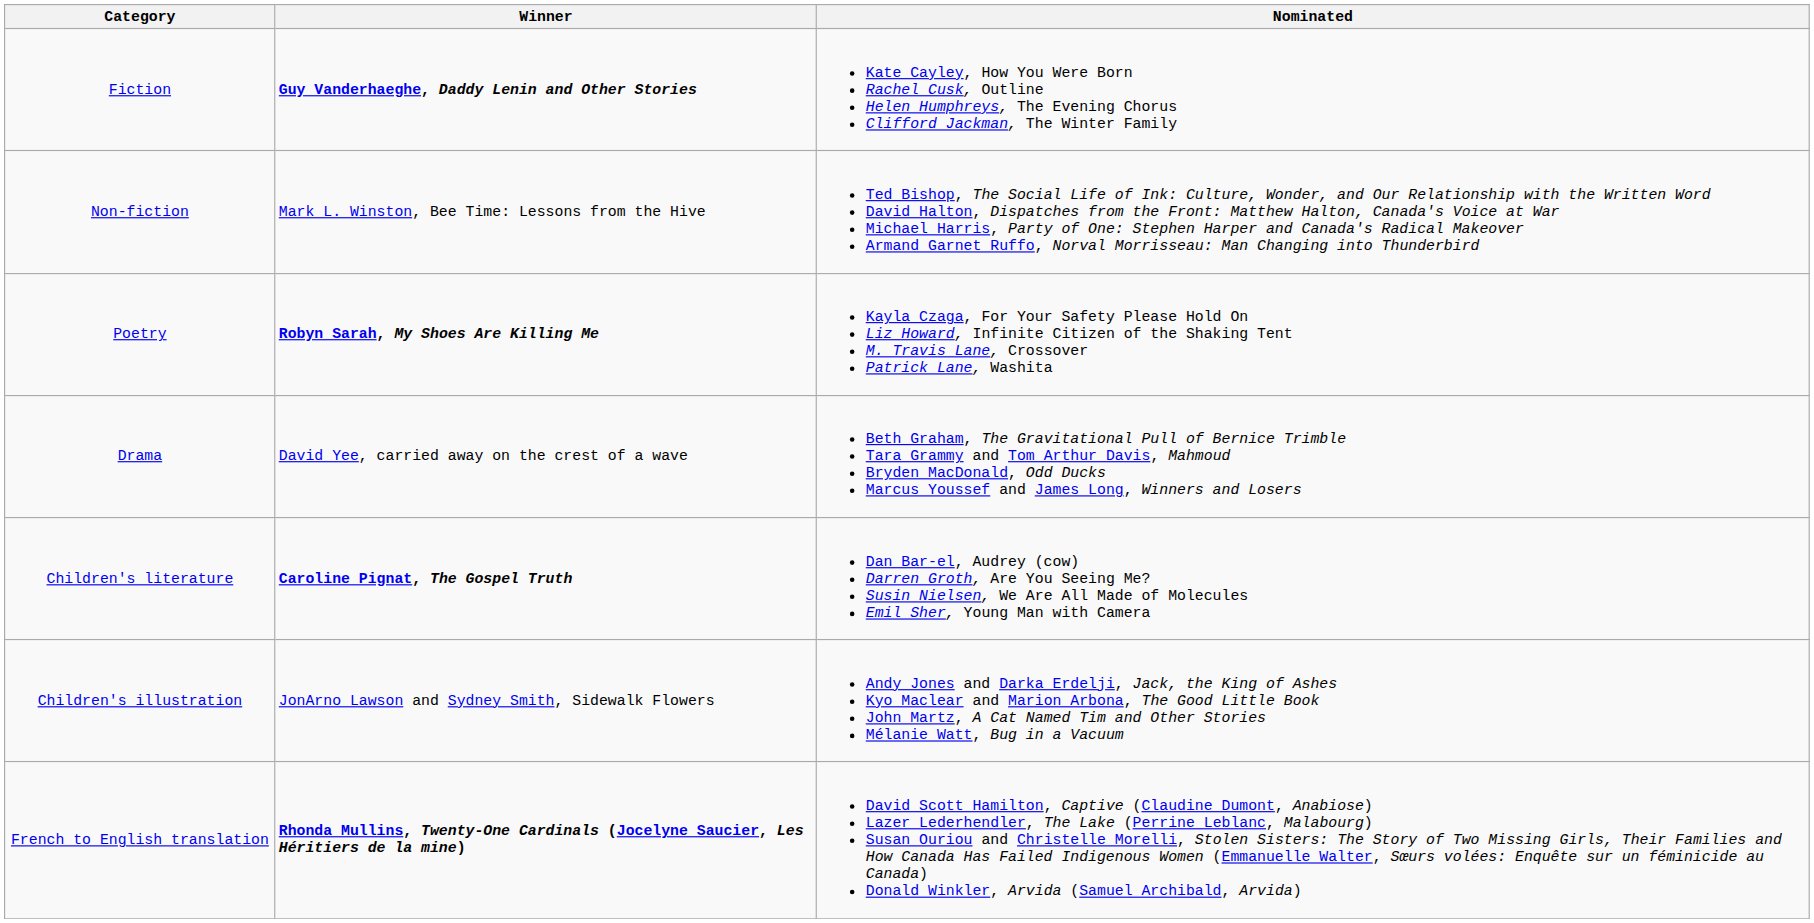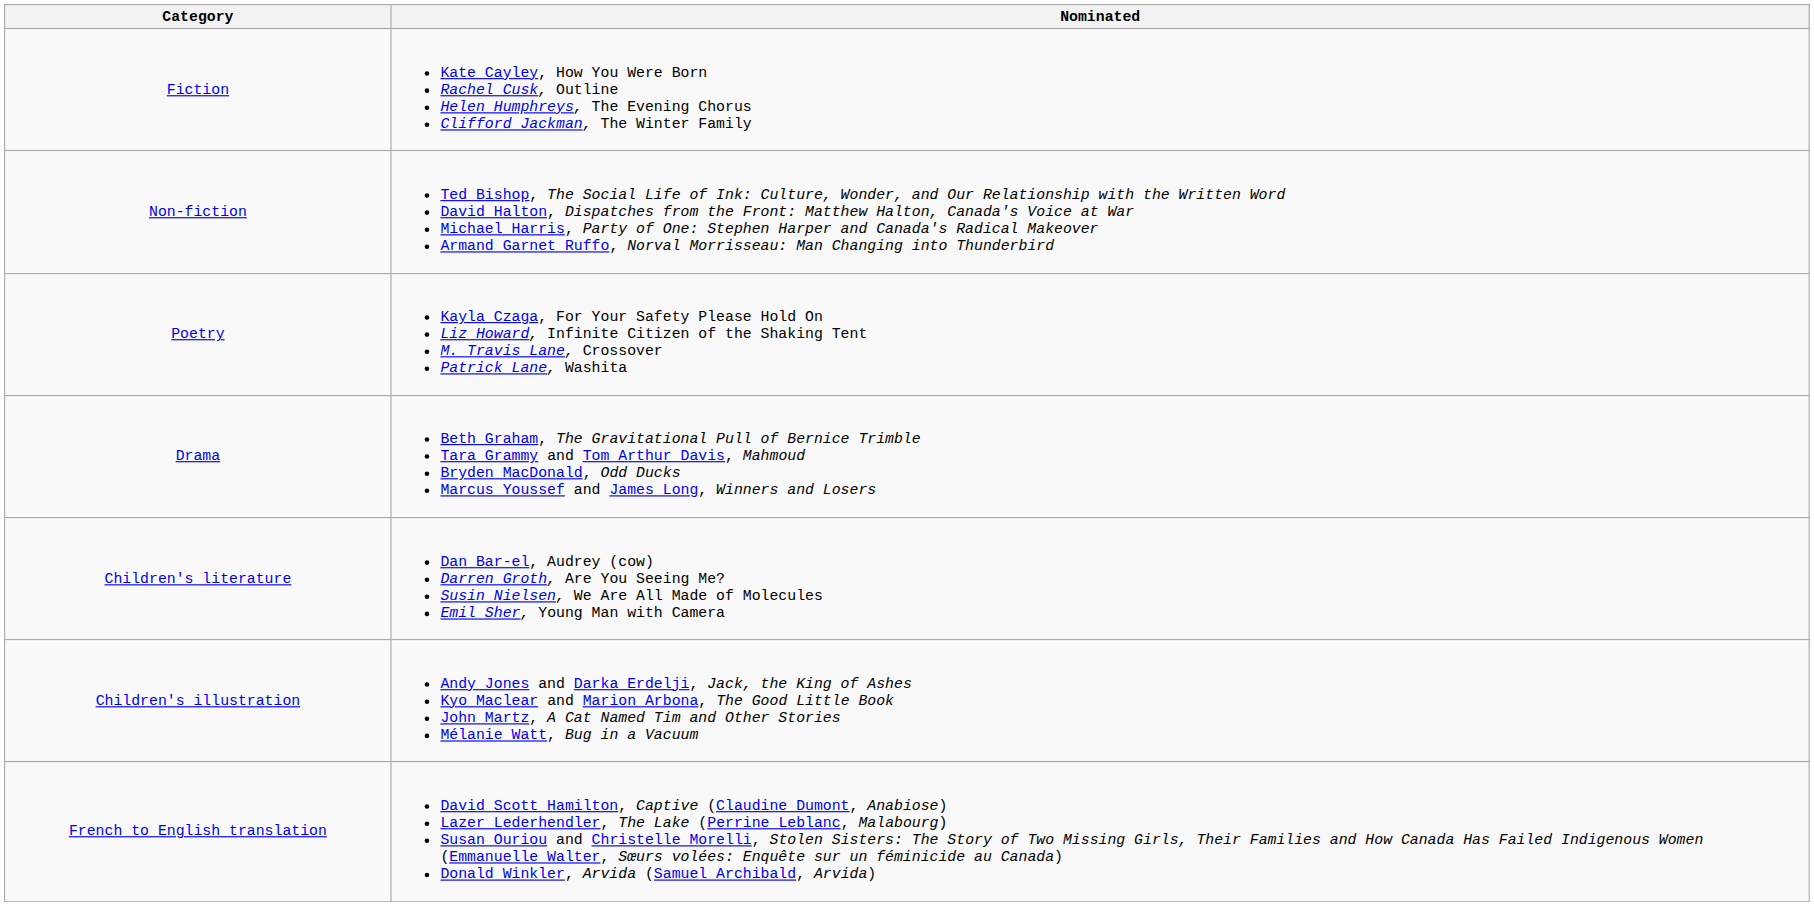- column: Winner | Guy Vanderhaeghe, Daddy Lenin and Other Stories | Mark L. Winston, Bee Time: Lessons from the Hive | Robyn Sarah, My Shoes Are Killing Me | David Yee, carried away on the crest of a wave | Caroline Pignat, The Gospel Truth | JonArno Lawson and Sydney Smith, Sidewalk Flowers | Rhonda Mullins, Twenty-One Cardinals (Jocelyne Saucier, Les Héritiers de la mine)
